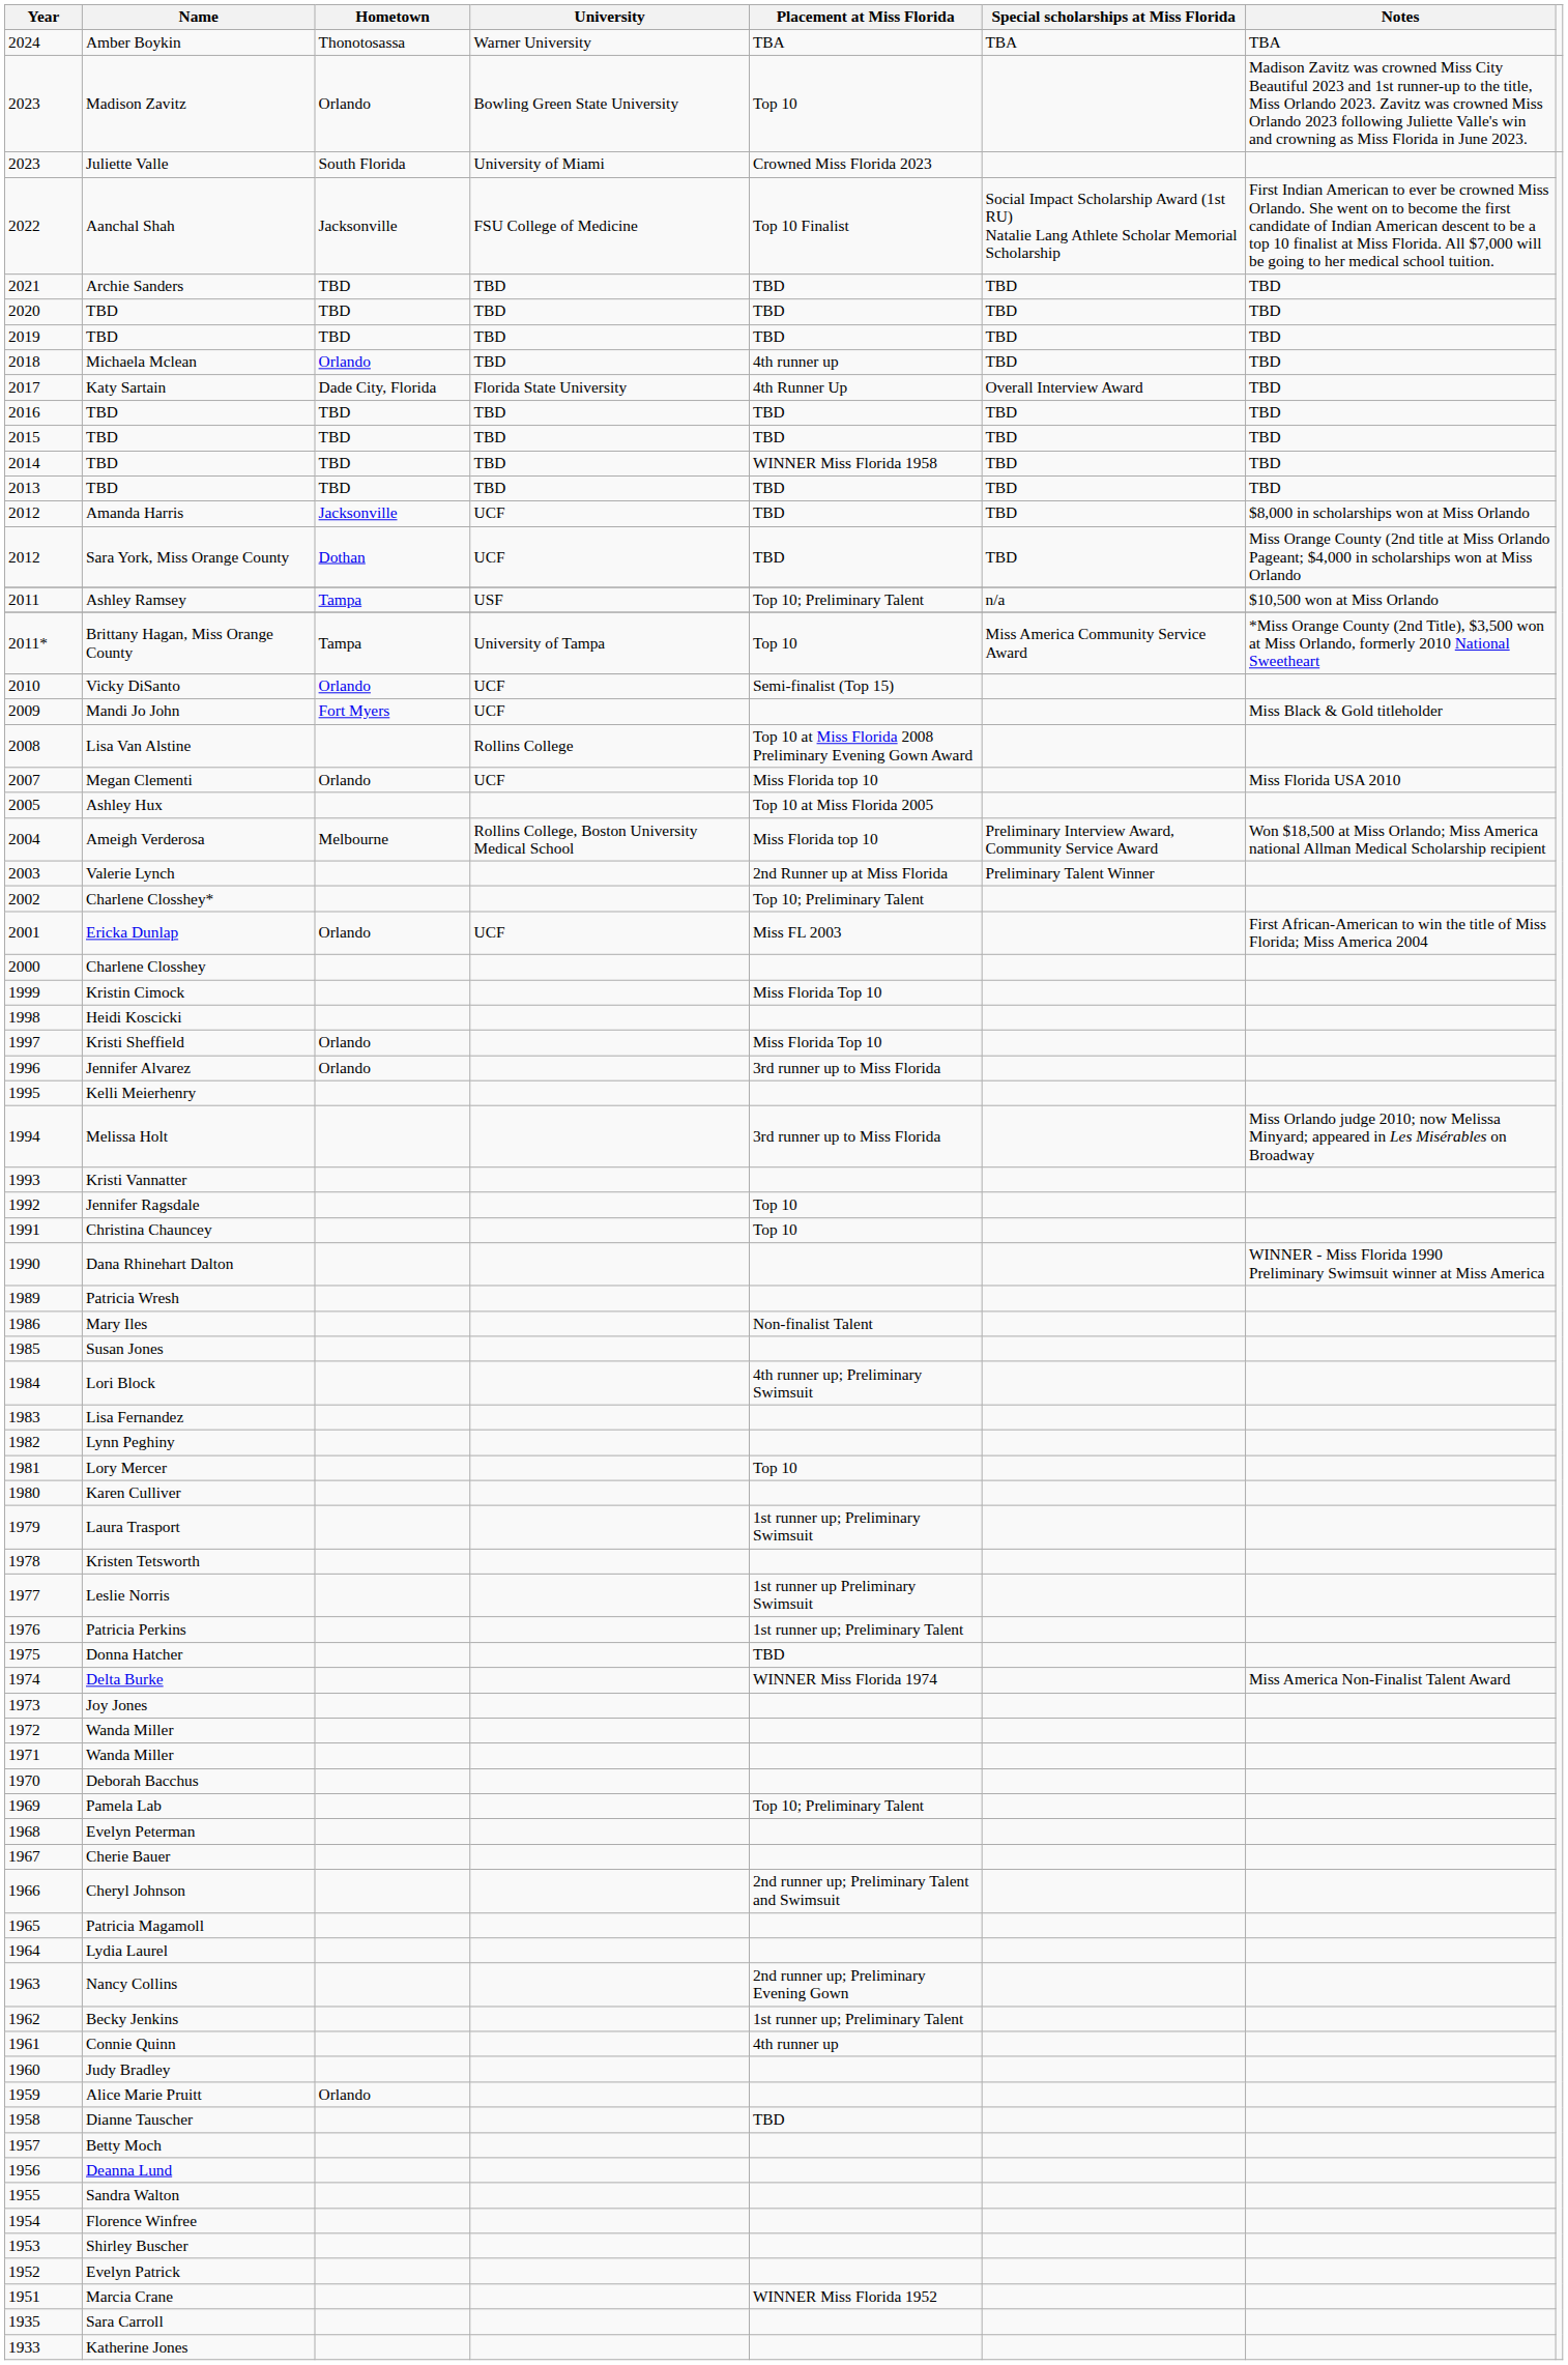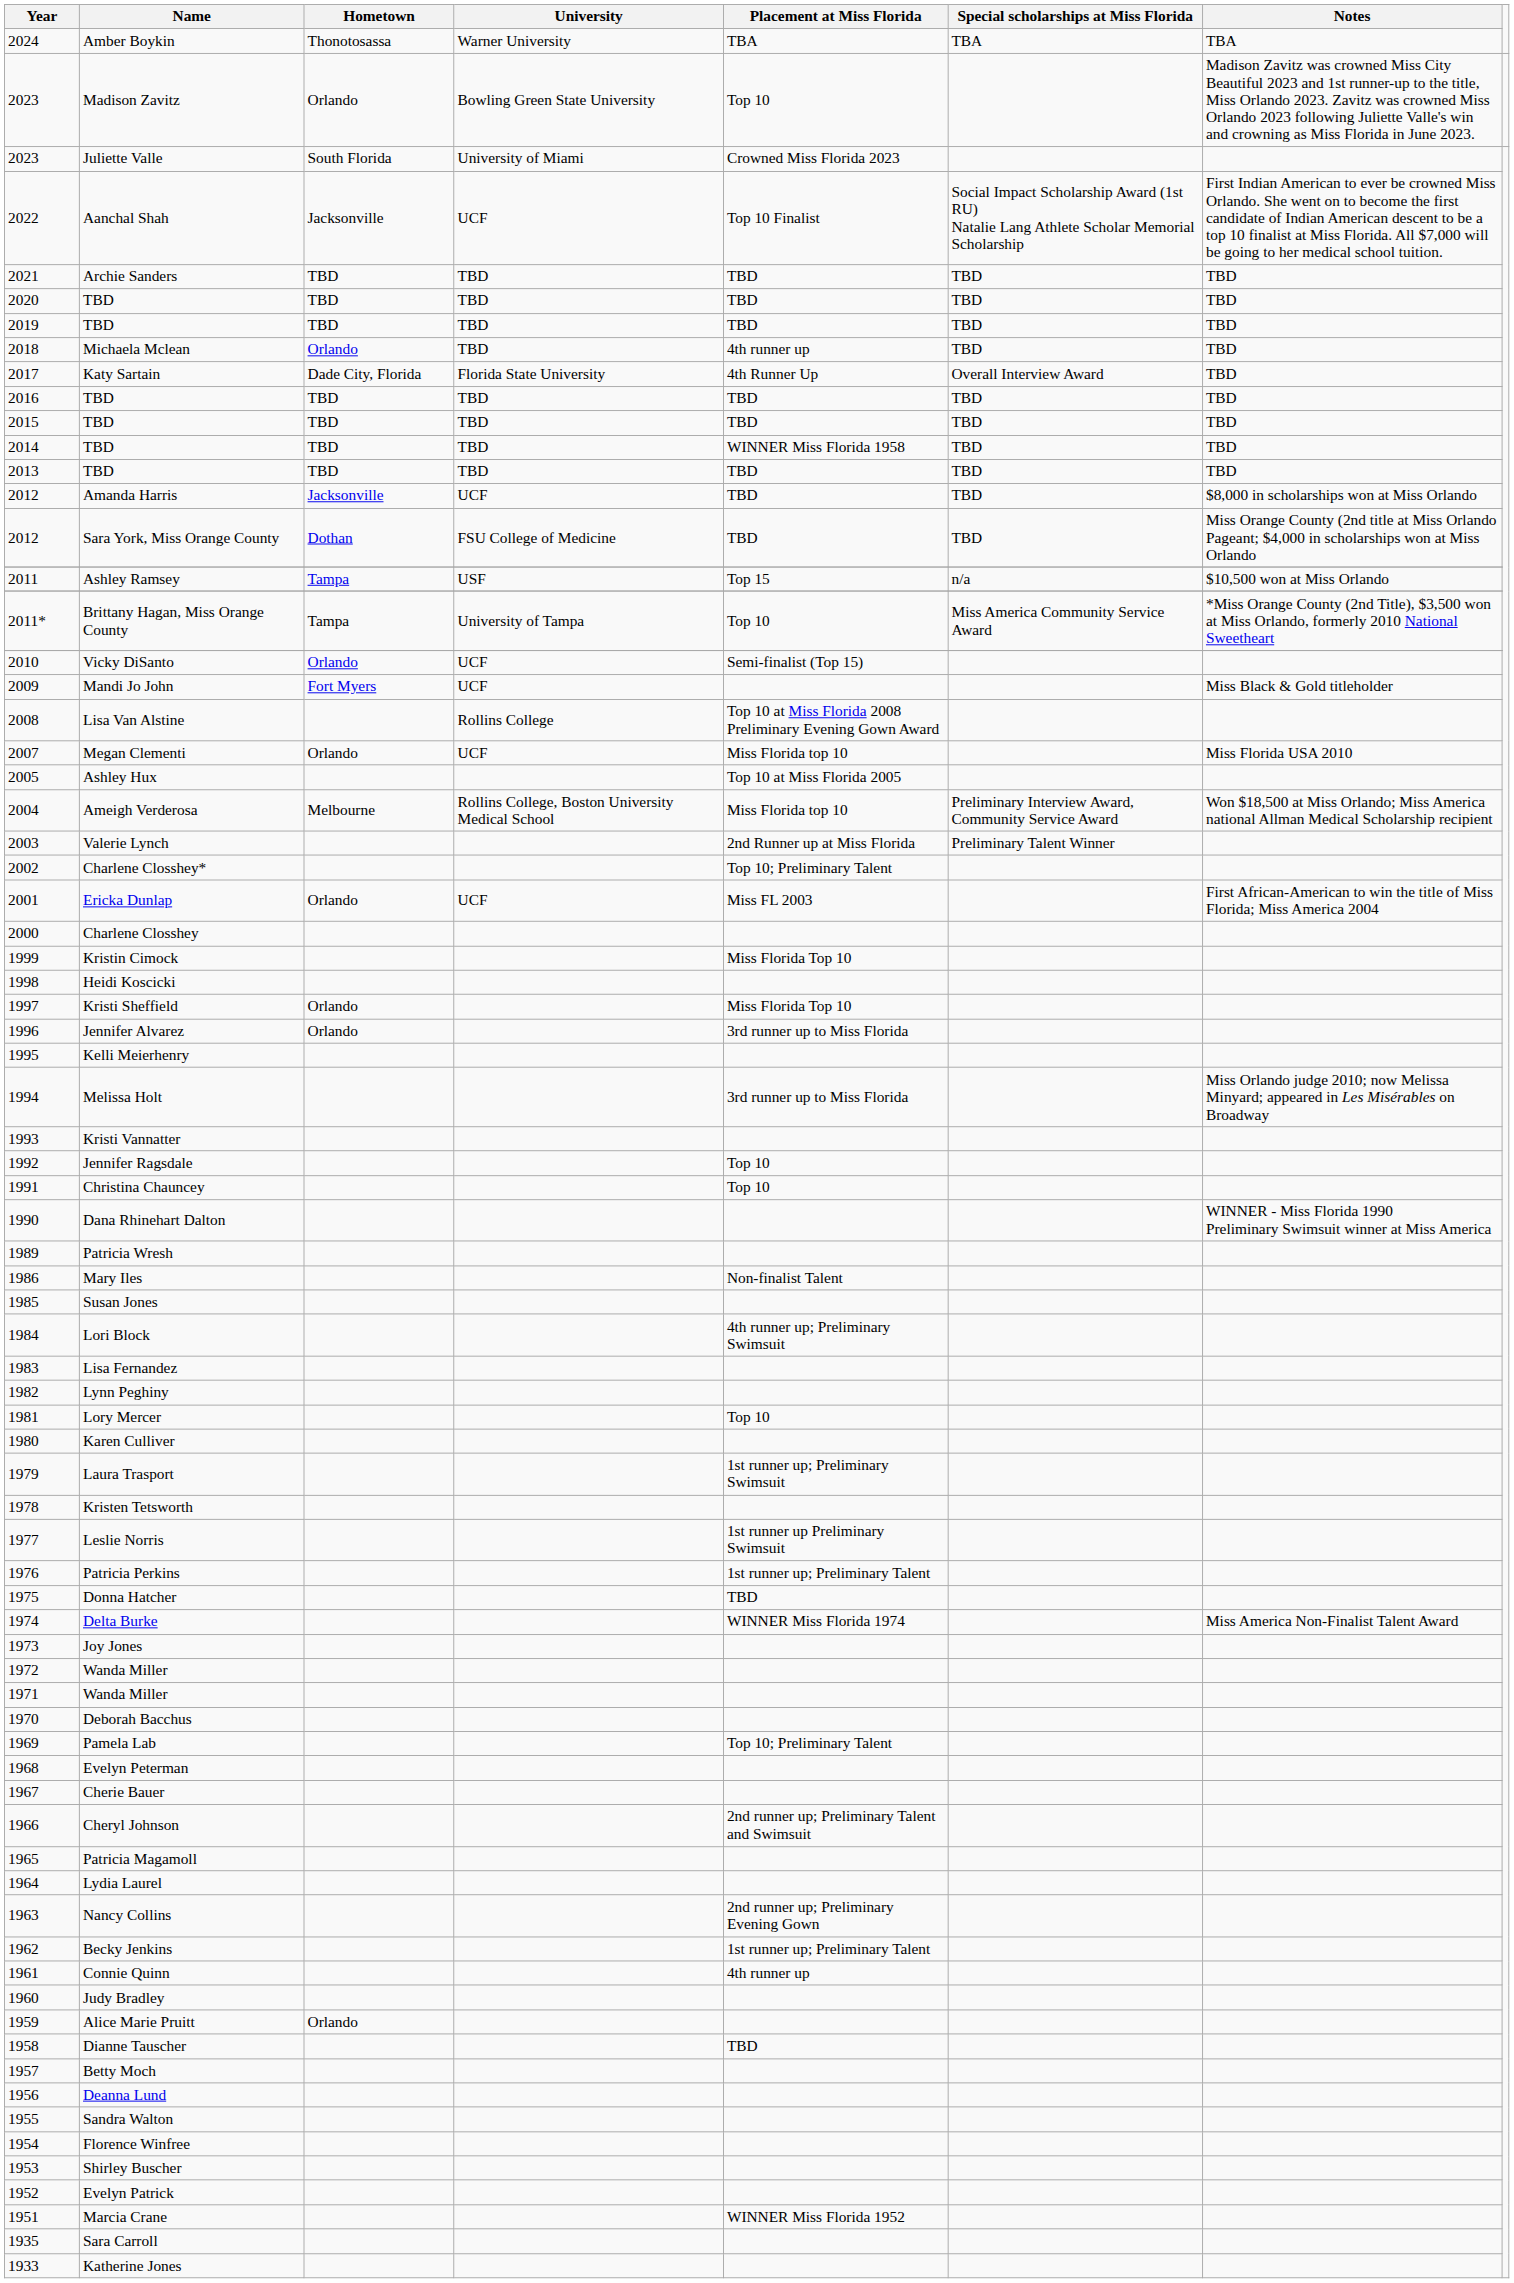Aanchal Shah | University: FSU College of Medicine -> UCF
Sara York, Miss Orange County | University: UCF -> FSU College of Medicine
Ashley Ramsey | Placement at Miss Florida: Top 10; Preliminary Talent -> Top 15
